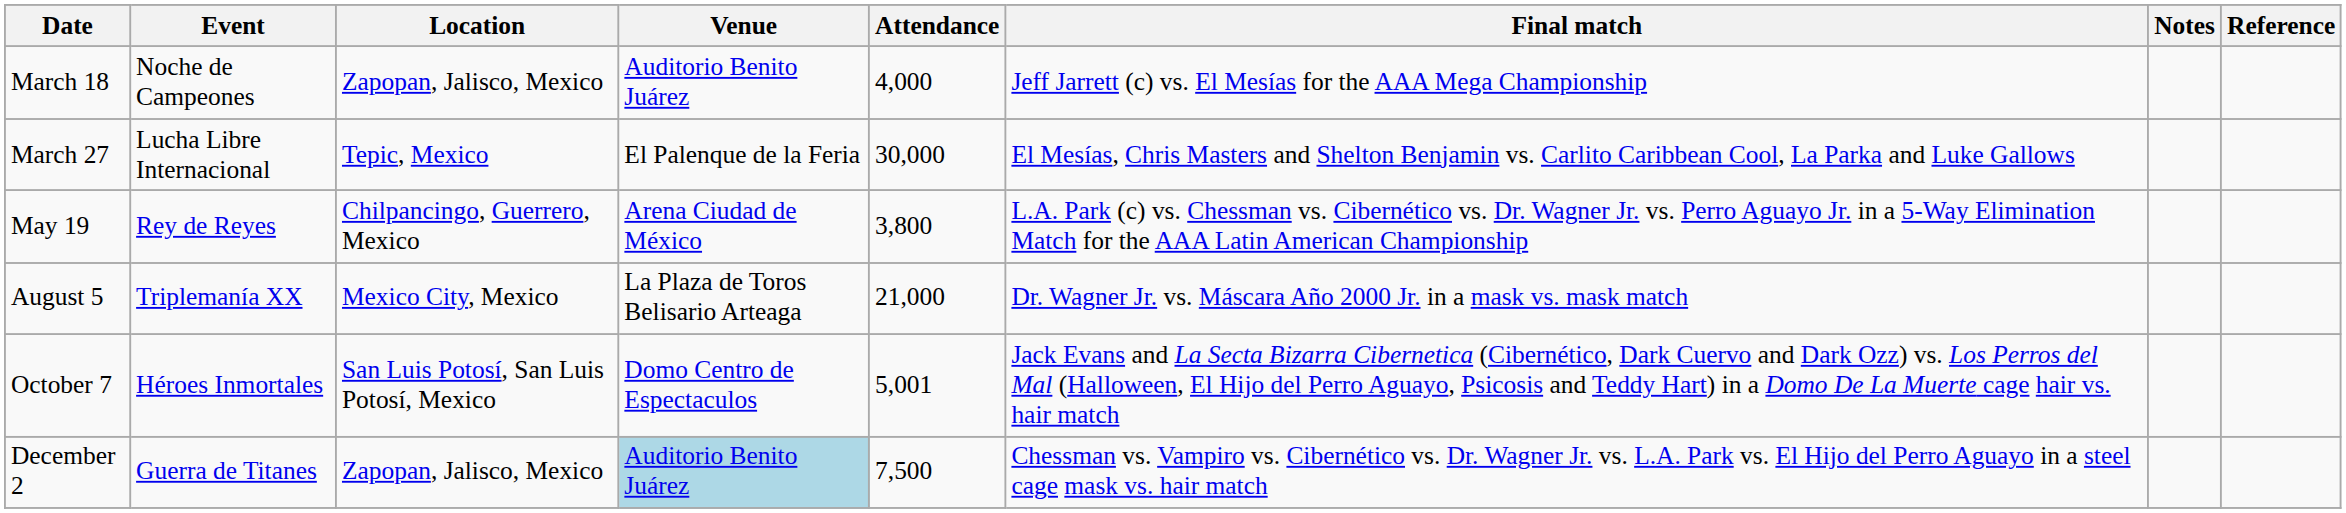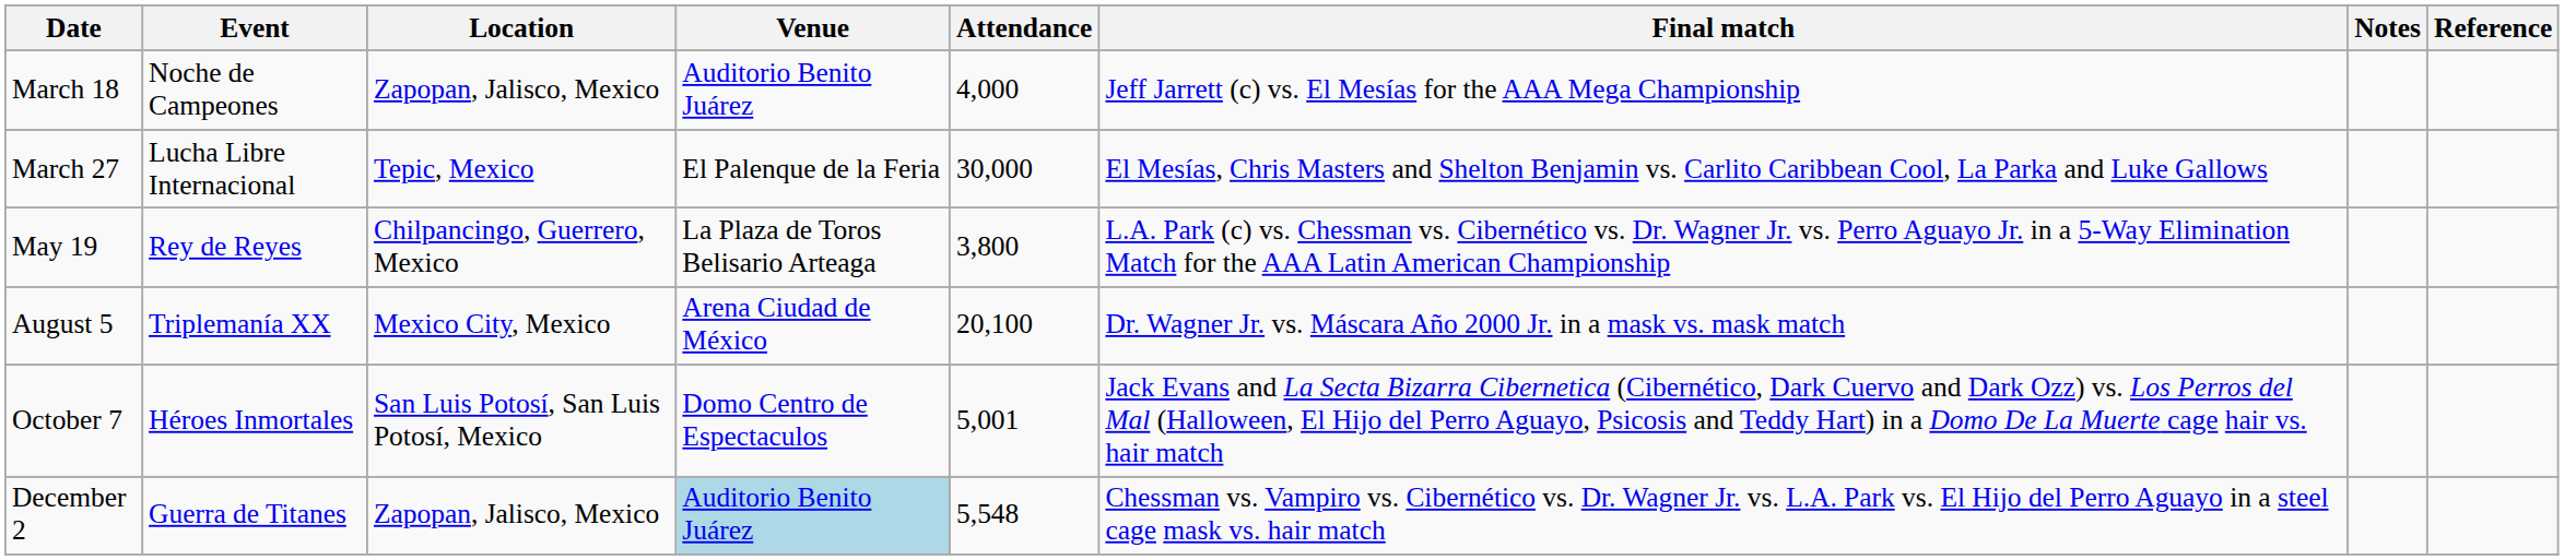May 19 | Venue: Arena Ciudad de México -> La Plaza de Toros Belisario Arteaga
August 5 | Venue: La Plaza de Toros Belisario Arteaga -> Arena Ciudad de México
August 5 | Attendance: 21,000 -> 20,100
December 2 | Attendance: 7,500 -> 5,548
